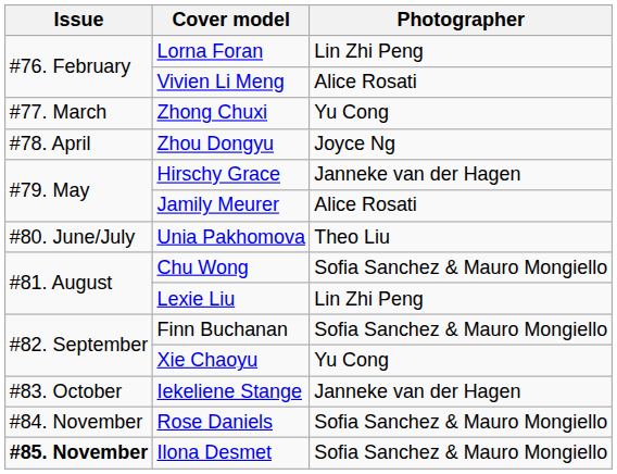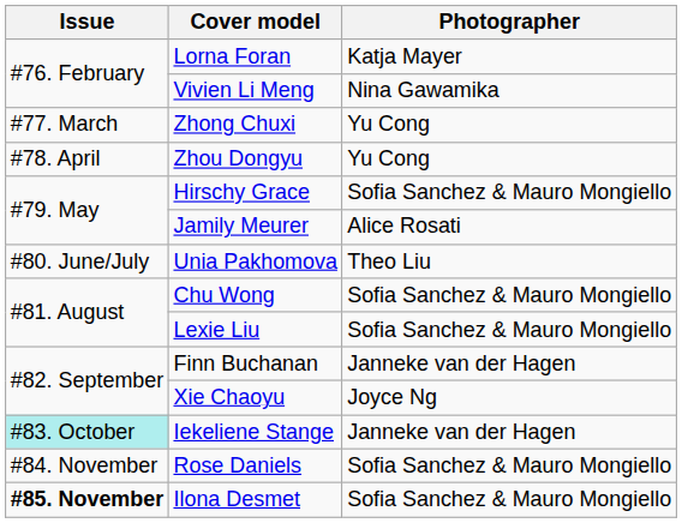Lorna Foran | Photographer: Lin Zhi Peng -> Katja Mayer
Vivien Li Meng | Photographer: Alice Rosati -> Nina Gawamika
Zhou Dongyu | Photographer: Joyce Ng -> Yu Cong
Hirschy Grace | Photographer: Janneke van der Hagen -> Sofia Sanchez & Mauro Mongiello
Lexie Liu | Photographer: Lin Zhi Peng -> Sofia Sanchez & Mauro Mongiello
Finn Buchanan | Photographer: Sofia Sanchez & Mauro Mongiello -> Janneke van der Hagen
Xie Chaoyu | Photographer: Yu Cong -> Joyce Ng
Iekeliene Stange | Issue: no background -> paleturquoise background
